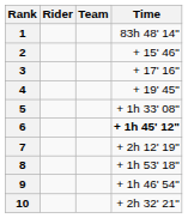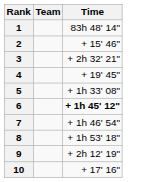- column: Rider
3 | Time: + 17' 16" -> + 2h 32' 21"
7 | Time: + 2h 12' 19" -> + 1h 46' 54"
9 | Time: + 1h 46' 54" -> + 2h 12' 19"
10 | Time: + 2h 32' 21" -> + 17' 16"
